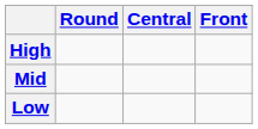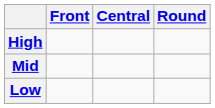columns swapped: Front <-> Round
